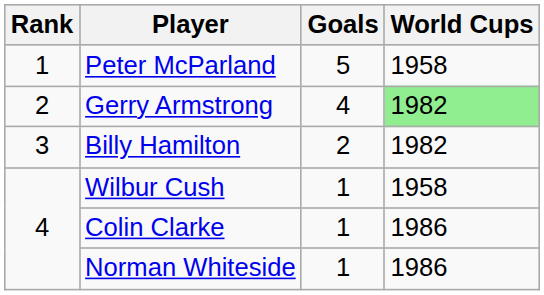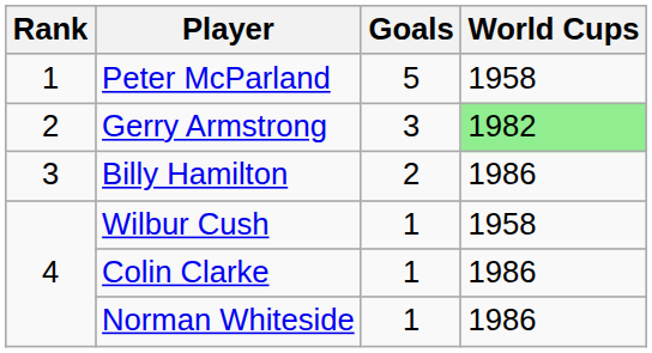Gerry Armstrong | Goals: 4 -> 3
Billy Hamilton | World Cups: 1982 -> 1986
